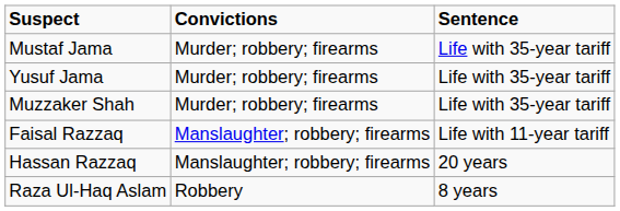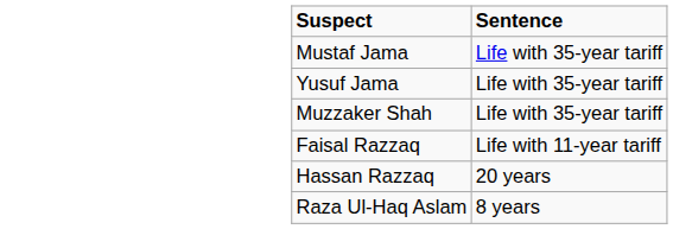- column: Convictions | Murder; robbery; firearms | Murder; robbery; firearms | Murder; robbery; firearms | Manslaughter; robbery; firearms | Manslaughter; robbery; firearms | Robbery
